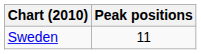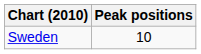Sweden | Peak positions: 11 -> 10
